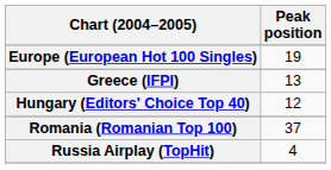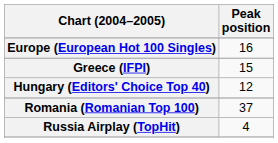Europe (European Hot 100 Singles) | Peak position: 19 -> 16
Greece (IFPI) | Peak position: 13 -> 15
